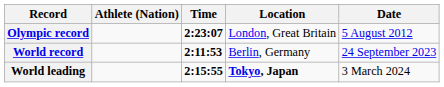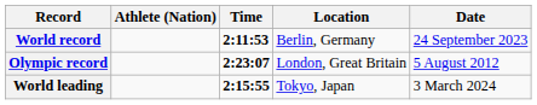rows swapped: World record <-> Olympic record
World leading | Location: bold -> normal
